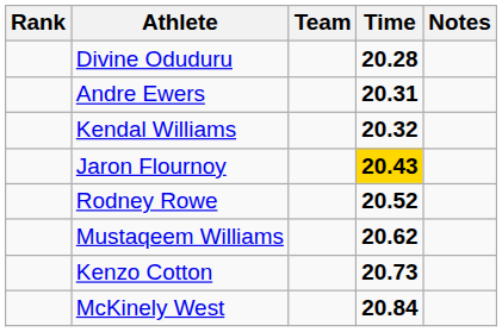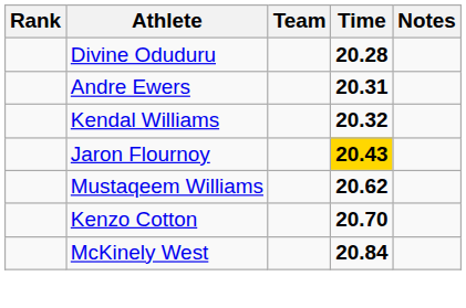- row: Rodney Rowe | 20.52
Kenzo Cotton | Time: 20.73 -> 20.70
